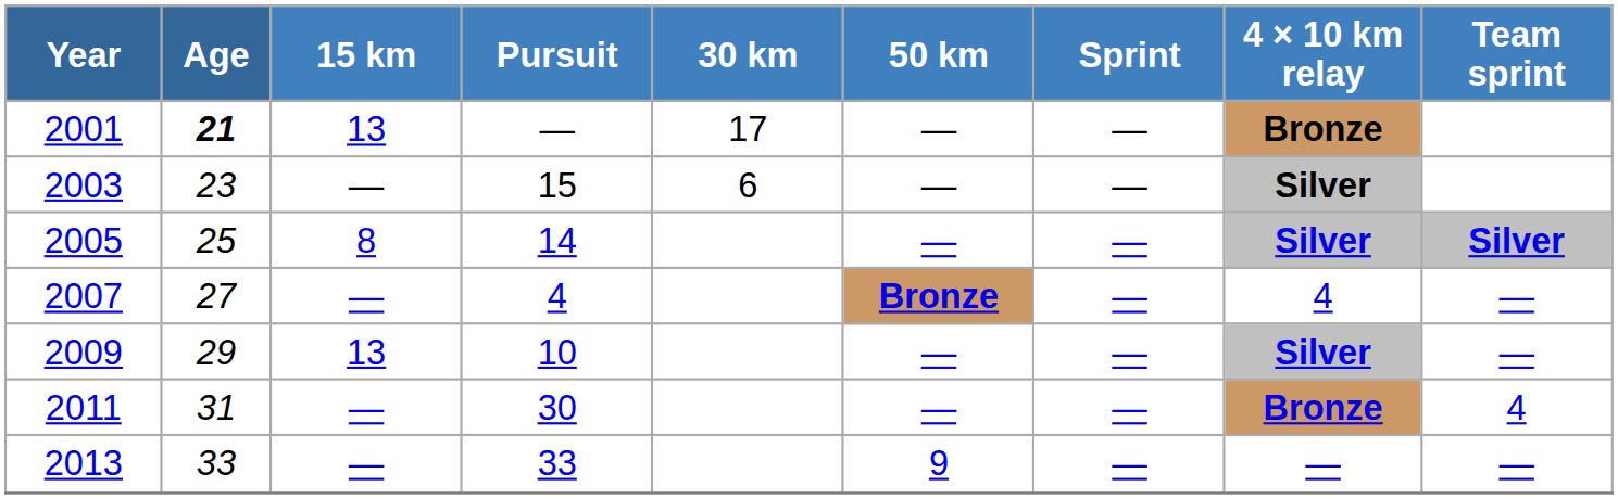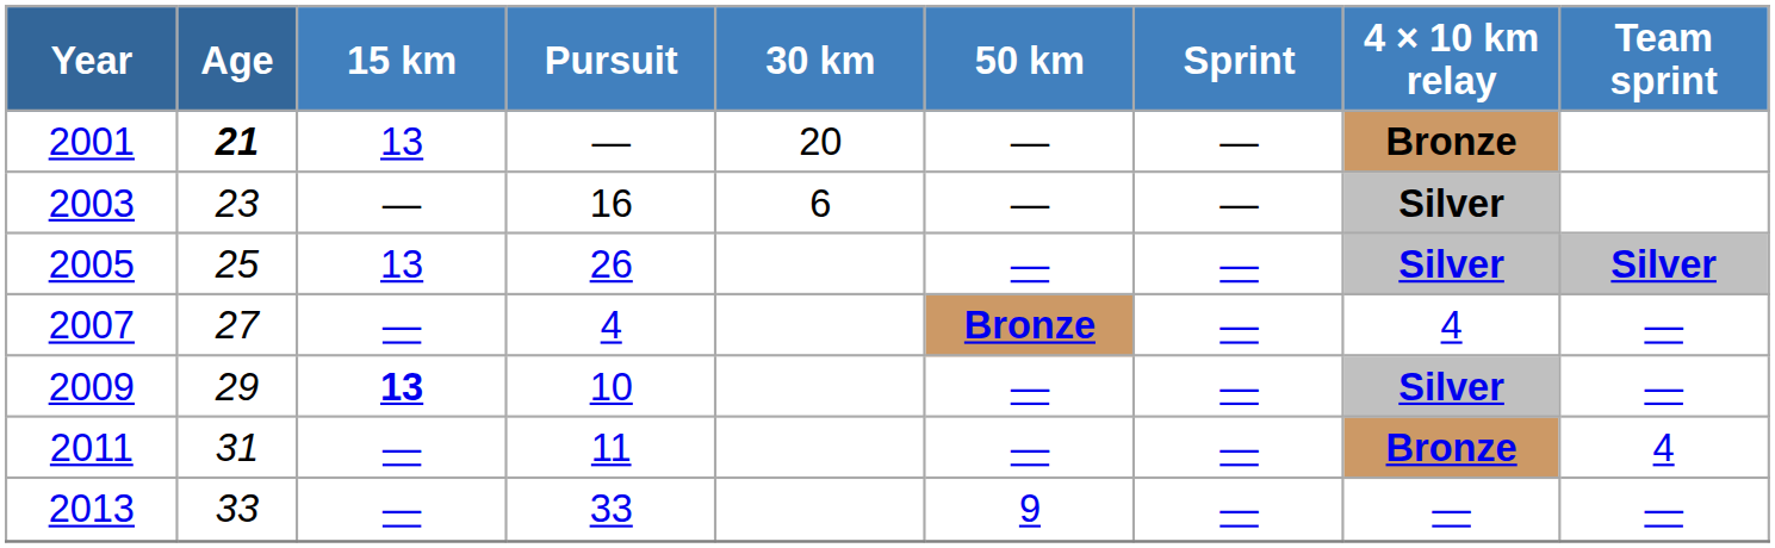2001 | 30 km: 17 -> 20
2003 | Pursuit: 15 -> 16
2005 | 15 km: 8 -> 13
2005 | Pursuit: 14 -> 26
2009 | 15 km: normal -> bold
2011 | Pursuit: 30 -> 11
